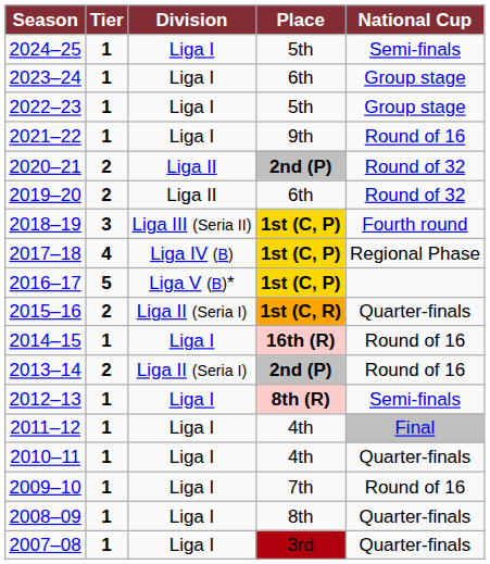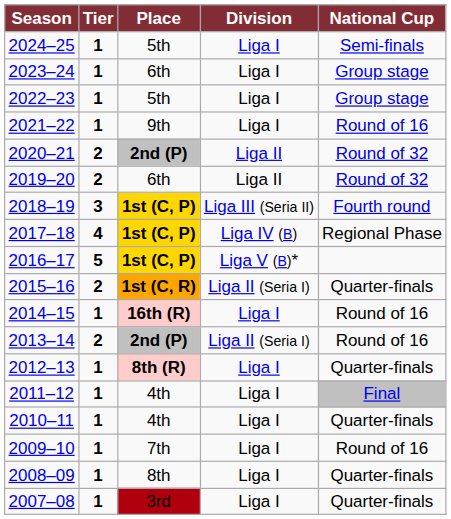columns swapped: Division <-> Place
2012–13 | National Cup: Semi-finals -> Quarter-finals
